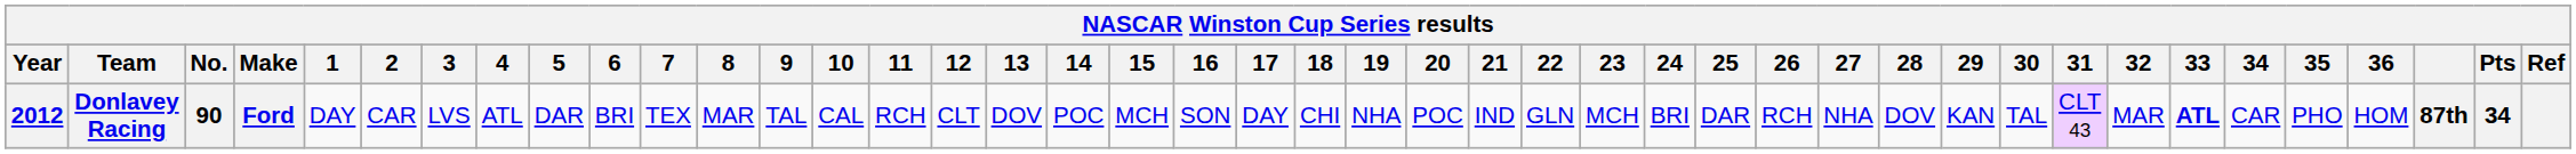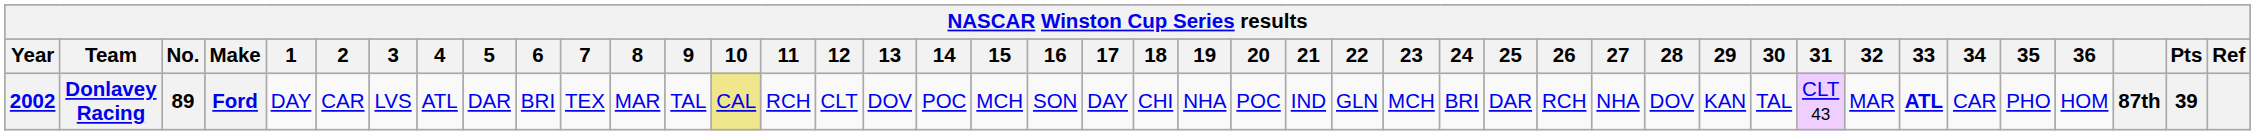Donlavey Racing | Year: 2012 -> 2002
Donlavey Racing | No.: 90 -> 89
Donlavey Racing | 10: no background -> khaki background
Donlavey Racing | Pts: 34 -> 39
